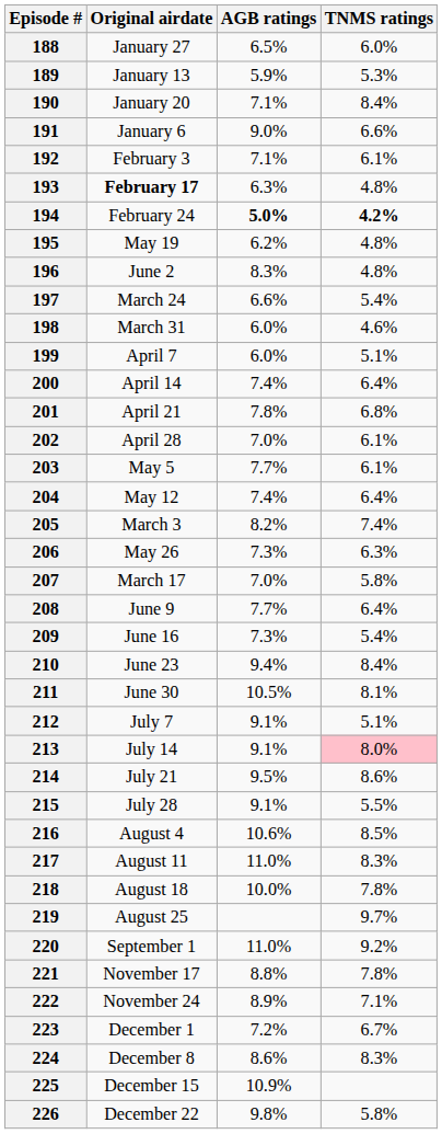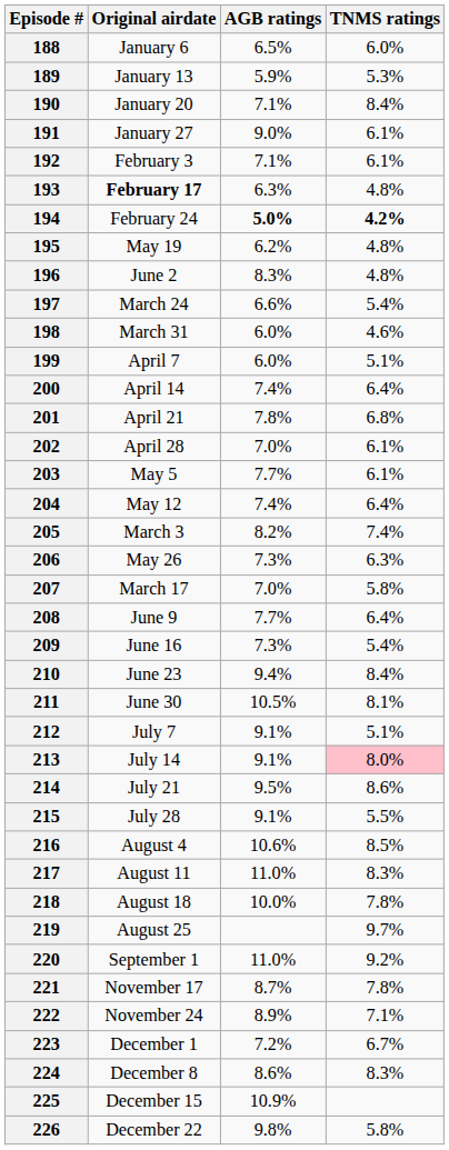188 | Original airdate: January 27 -> January 6
191 | Original airdate: January 6 -> January 27
191 | TNMS ratings: 6.6% -> 6.1%
221 | AGB ratings: 8.8% -> 8.7%
